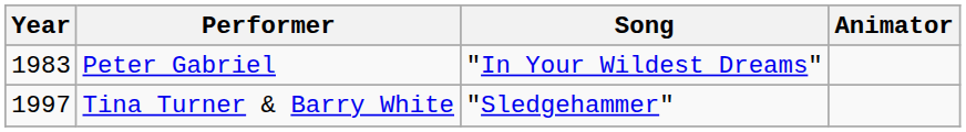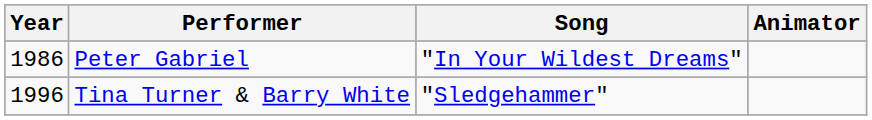Peter Gabriel | Year: 1983 -> 1986
Tina Turner & Barry White | Year: 1997 -> 1996
